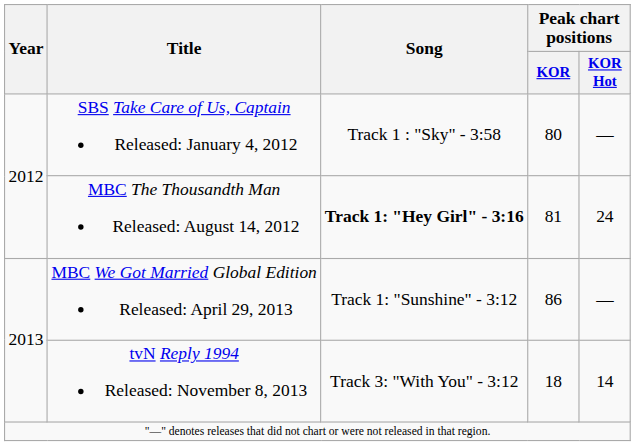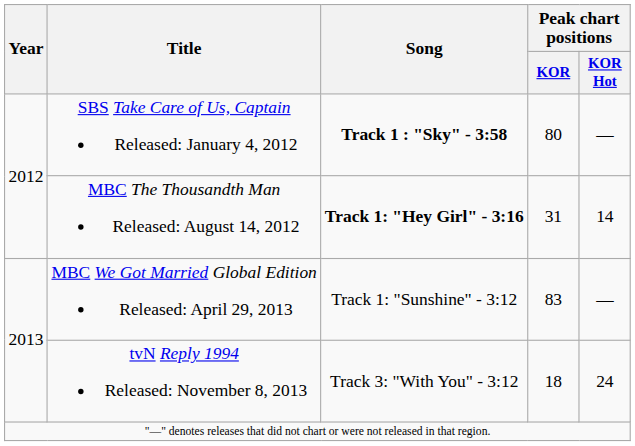SBS Take Care of Us, Captain Released: January 4, 2012 | Song: normal -> bold
MBC The Thousandth Man Released: August 14, 2012 | Peak chart positions / KOR: 81 -> 31
MBC The Thousandth Man Released: August 14, 2012 | Peak chart positions / KOR Hot: 24 -> 14
MBC We Got Married Global Edition Released: April 29, 2013 | Peak chart positions / KOR: 86 -> 83
tvN Reply 1994 Released: November 8, 2013 | Peak chart positions / KOR Hot: 14 -> 24
